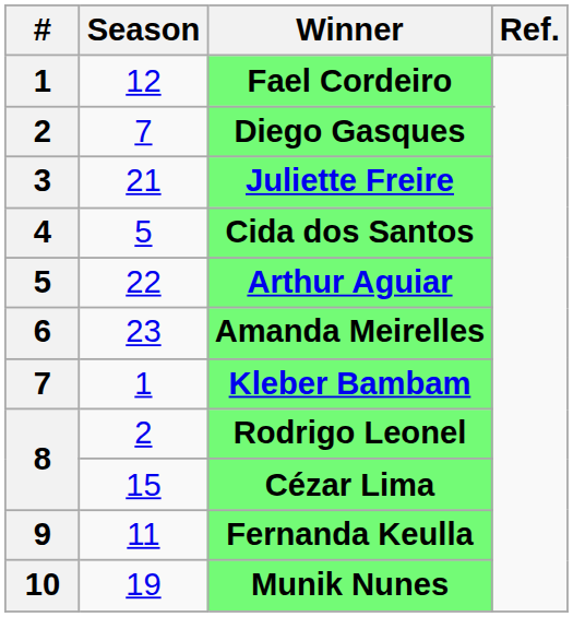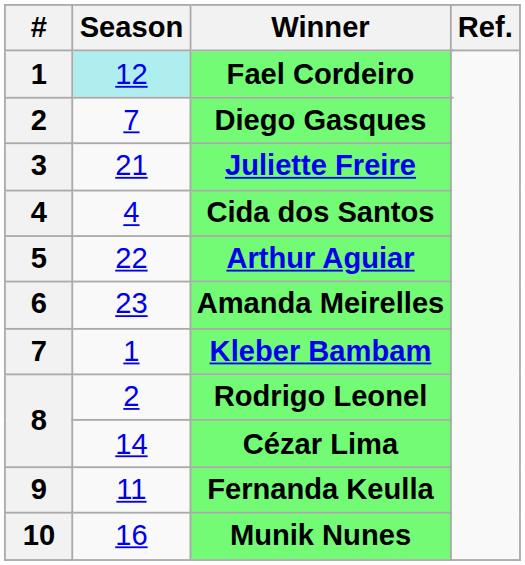Fael Cordeiro | Season: no background -> paleturquoise background
Cida dos Santos | Season: 5 -> 4
Cézar Lima | Season: 15 -> 14
Munik Nunes | Season: 19 -> 16
